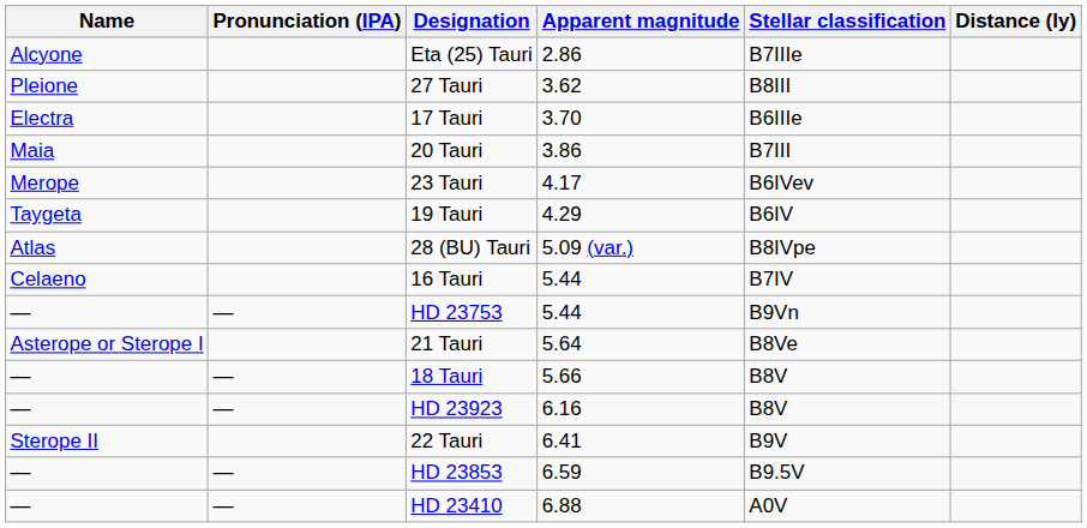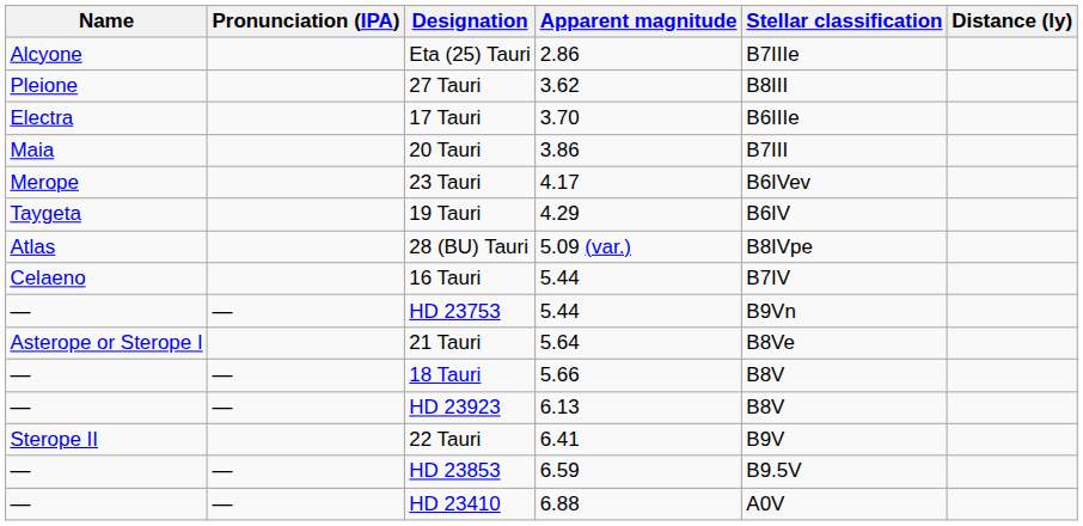HD 23923 | Apparent magnitude: 6.16 -> 6.13
